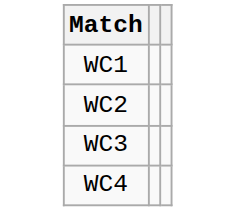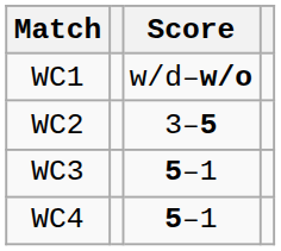+ column: Score | w/d–w/o | 3–5 | 5–1 | 5–1
